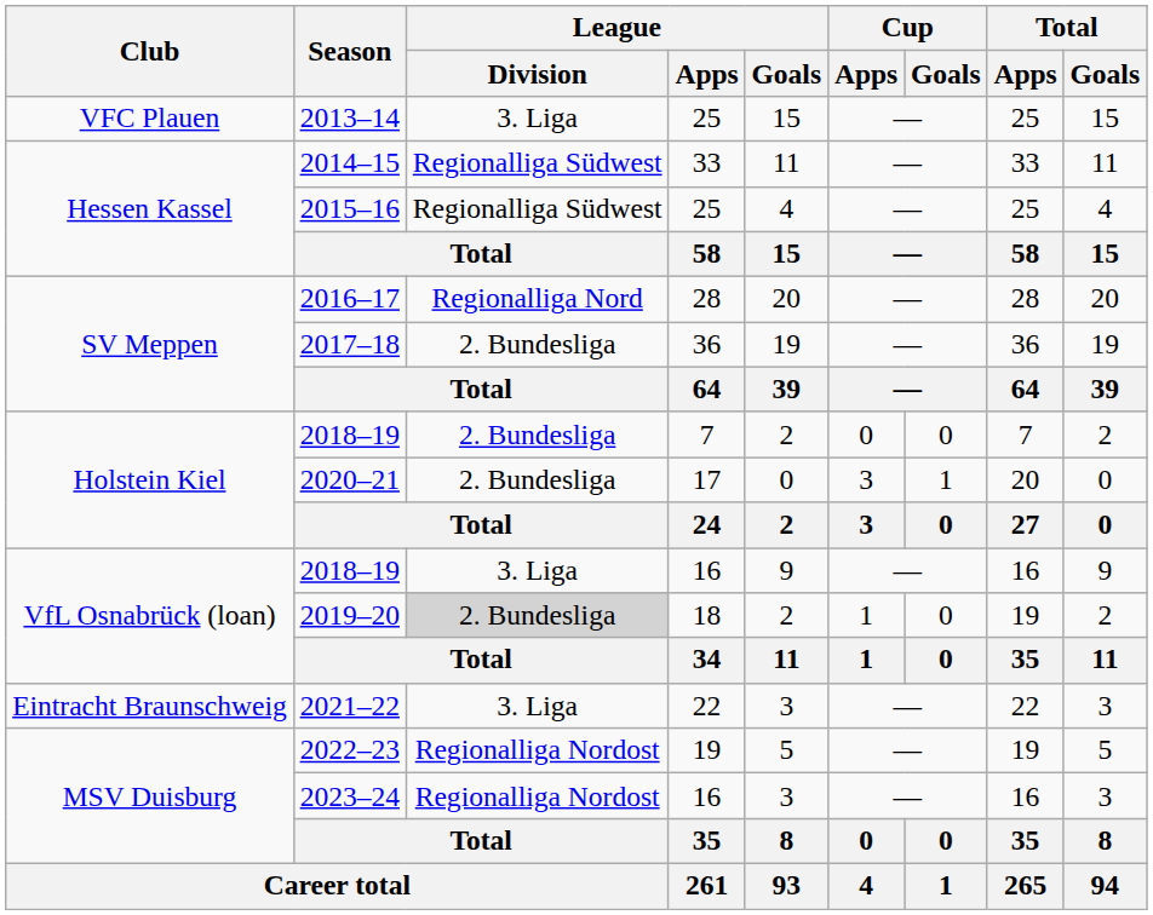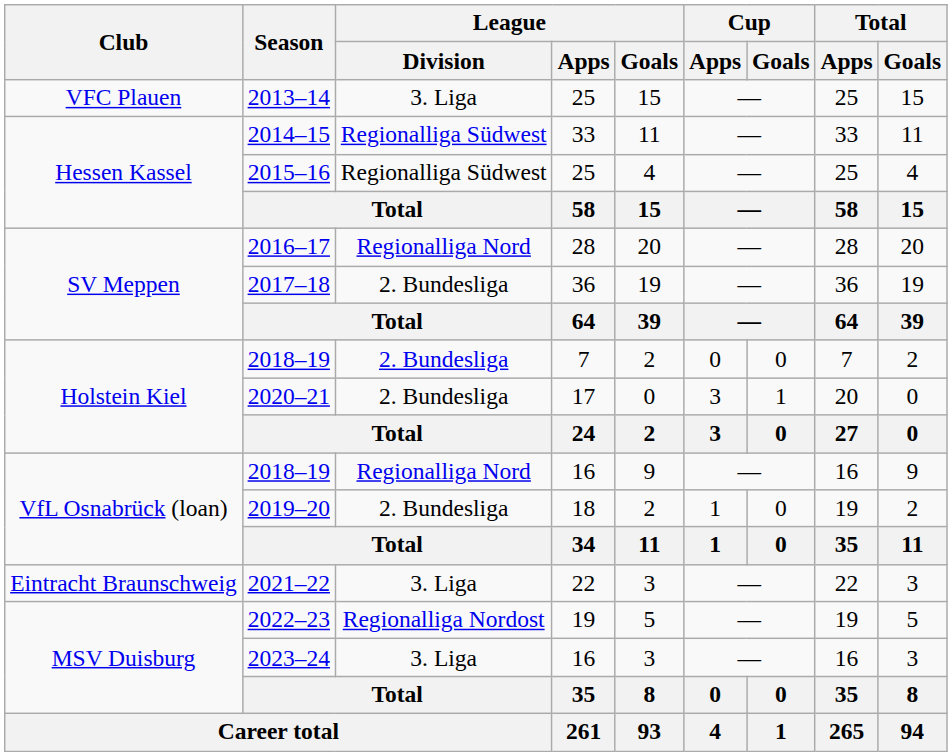2018–19 / 16 | League / Division: 3. Liga -> Regionalliga Nord
2019–20 | League / Division: lightgrey background -> no background
2023–24 | League / Division: Regionalliga Nordost -> 3. Liga
